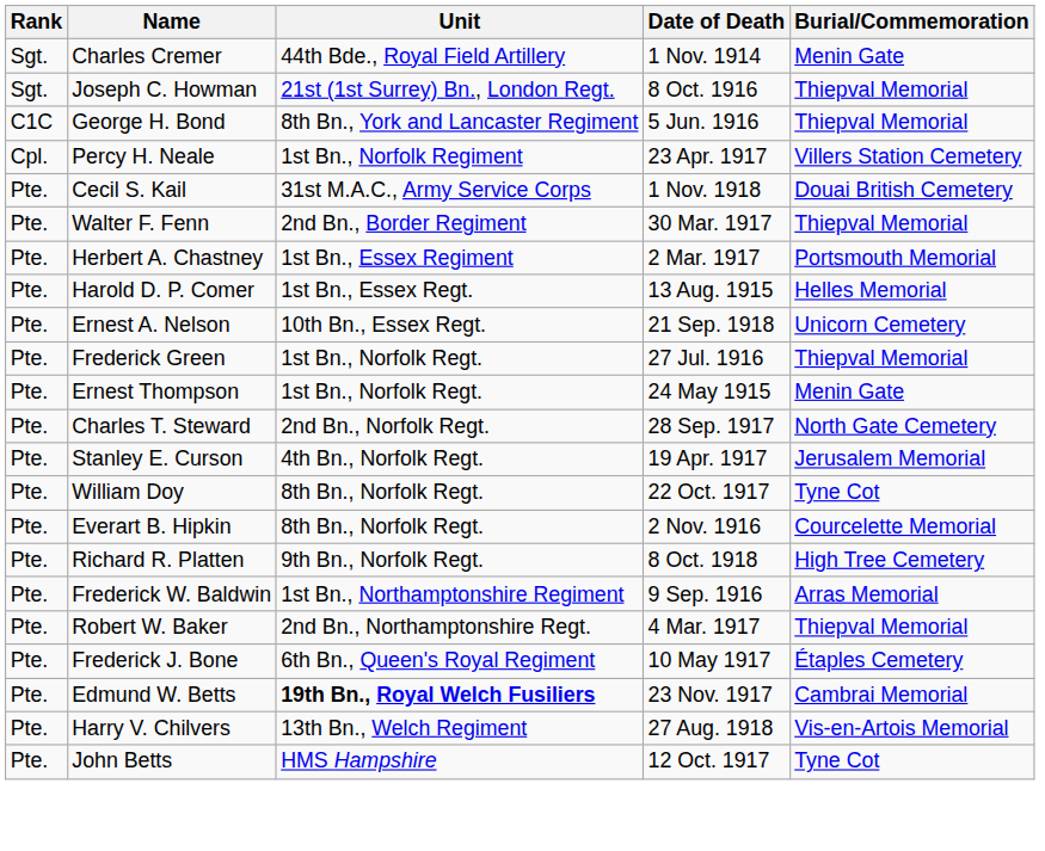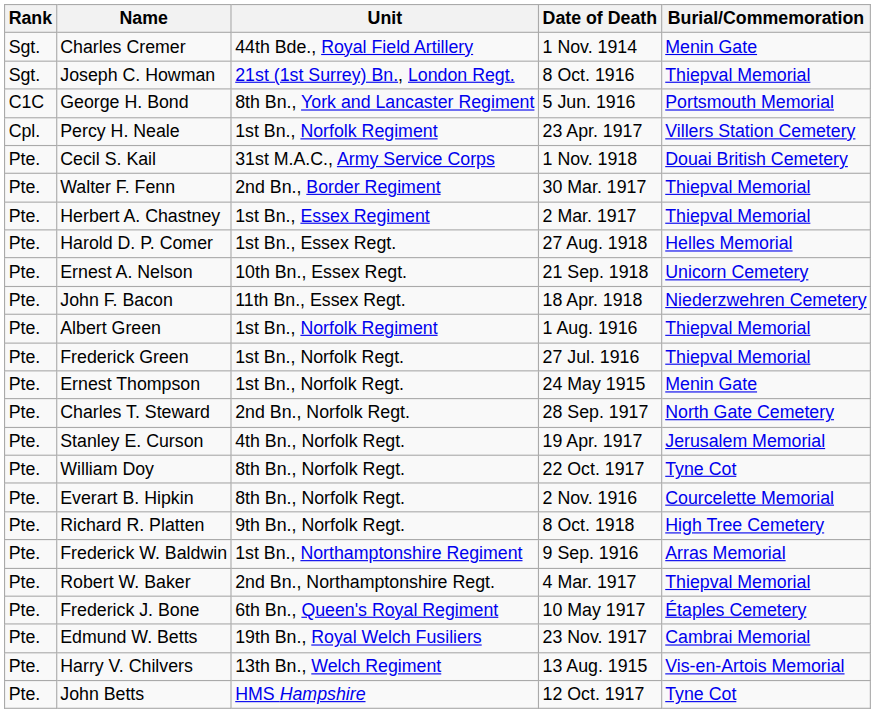George H. Bond | Burial/Commemoration: Thiepval Memorial -> Portsmouth Memorial
Herbert A. Chastney | Burial/Commemoration: Portsmouth Memorial -> Thiepval Memorial
Harold D. P. Comer | Date of Death: 13 Aug. 1915 -> 27 Aug. 1918
+ row: Pte. | John F. Bacon | 11th Bn., Essex Regt. | 18 Apr. 1918 | Niederzwehren Cemetery
+ row: Pte. | Albert Green | 1st Bn., Norfolk Regiment | 1 Aug. 1916 | Thiepval Memorial
Edmund W. Betts | Unit: bold -> normal
Harry V. Chilvers | Date of Death: 27 Aug. 1918 -> 13 Aug. 1915
